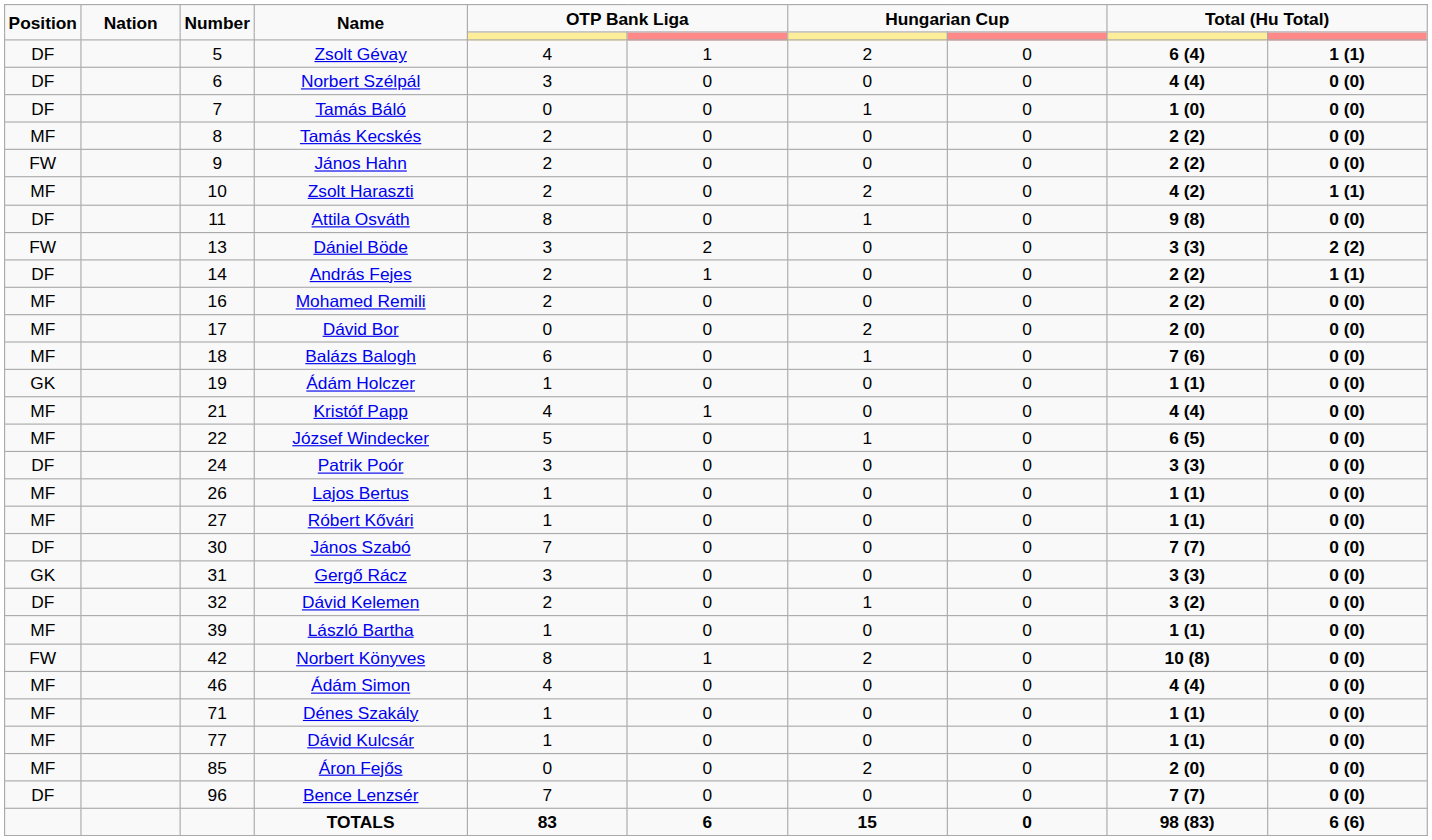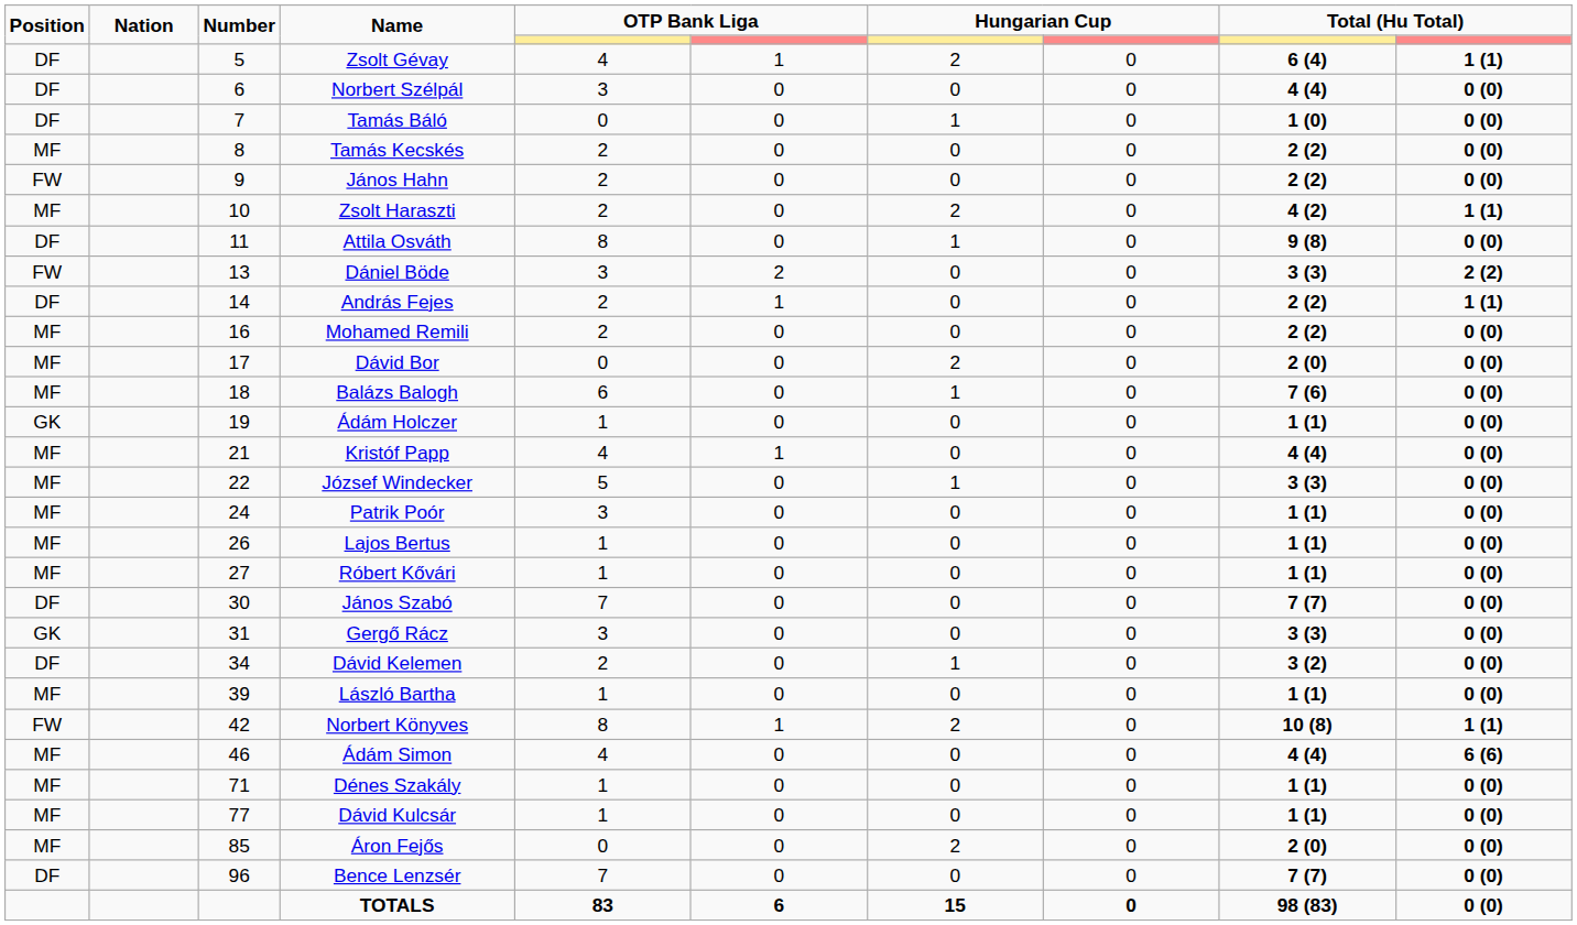József Windecker | column 9: 6 (5) -> 3 (3)
Patrik Poór | Position: DF -> MF
Patrik Poór | column 9: 3 (3) -> 1 (1)
Dávid Kelemen | Number: 32 -> 34
Norbert Könyves | column 10: 0 (0) -> 1 (1)
Ádám Simon | column 10: 0 (0) -> 6 (6)
TOTALS | column 10: 6 (6) -> 0 (0)
